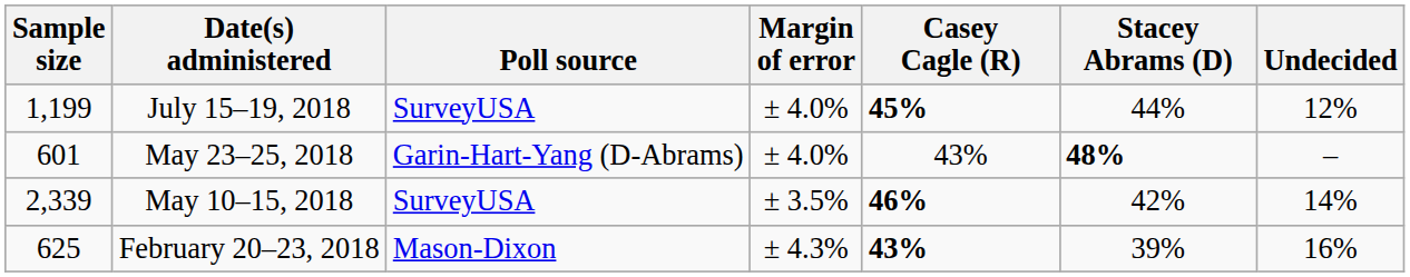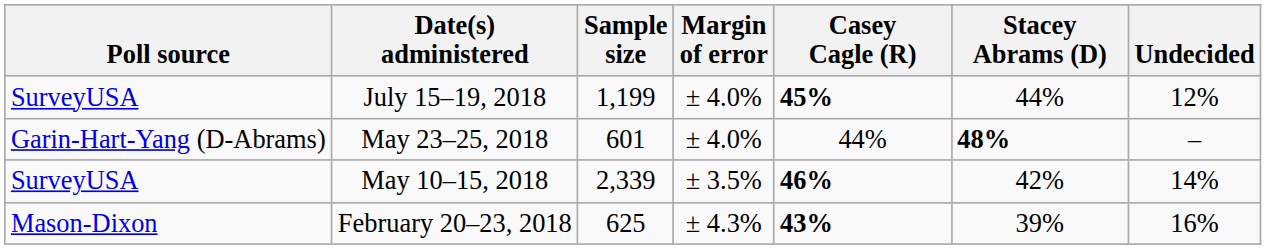columns swapped: Poll source <-> Sample size
May 23–25, 2018 | Casey Cagle (R): 43% -> 44%
